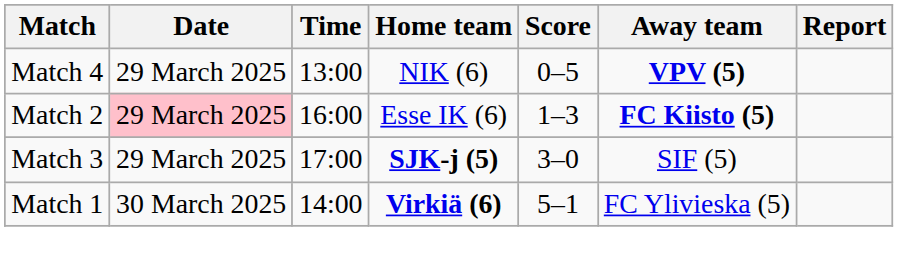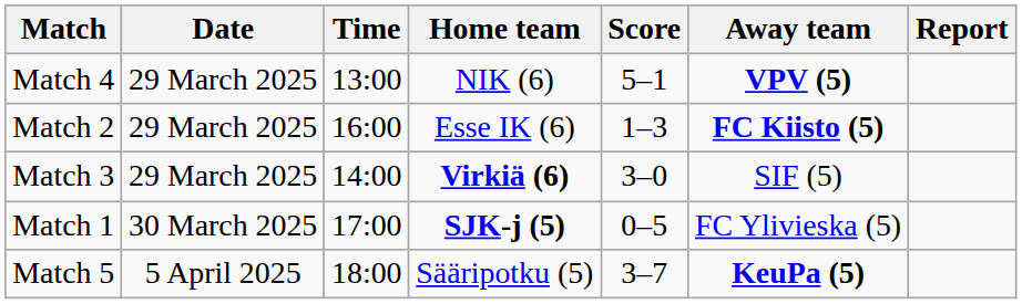Match 4 | Score: 0–5 -> 5–1
Match 2 | Date: pink background -> no background
Match 3 | Time: 17:00 -> 14:00
Match 3 | Home team: SJK-j (5) -> Virkiä (6)
Match 1 | Time: 14:00 -> 17:00
Match 1 | Home team: Virkiä (6) -> SJK-j (5)
Match 1 | Score: 5–1 -> 0–5
+ row: Match 5 | 5 April 2025 | 18:00 | Sääripotku (5) | 3–7 | KeuPa (5)
